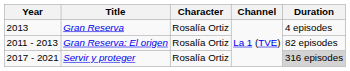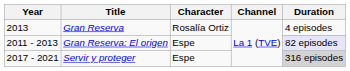Gran Reserva: El origen | Character: Rosalía Ortiz -> Espe
Gran Reserva: El origen | Duration: no background -> lavender background
Servir y proteger | Character: Rosalía Ortiz -> Espe
